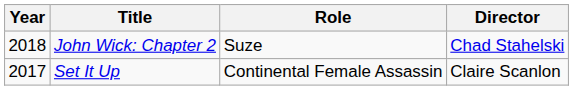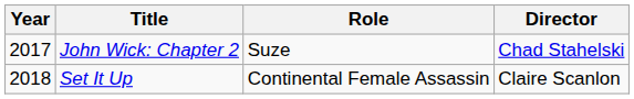John Wick: Chapter 2 | Year: 2018 -> 2017
Set It Up | Year: 2017 -> 2018
